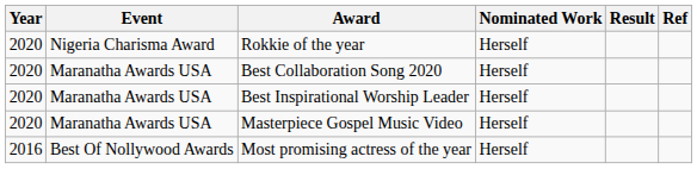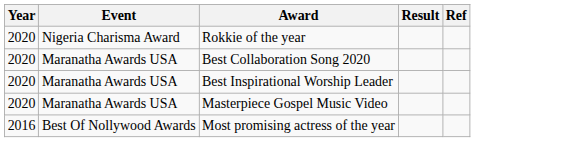- column: Nominated Work | Herself | Herself | Herself | Herself | Herself
